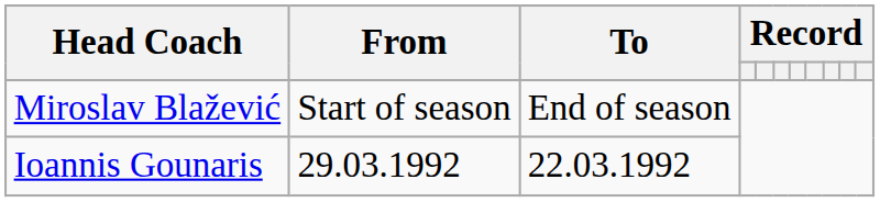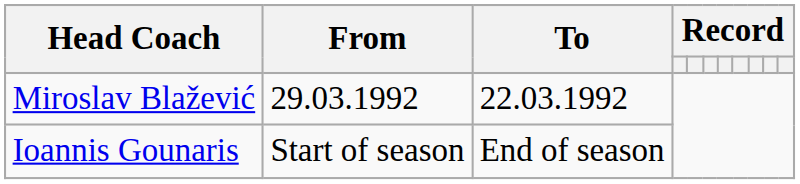Miroslav Blažević | From: Start of season -> 29.03.1992
Miroslav Blažević | To: End of season -> 22.03.1992
Ioannis Gounaris | From: 29.03.1992 -> Start of season
Ioannis Gounaris | To: 22.03.1992 -> End of season
